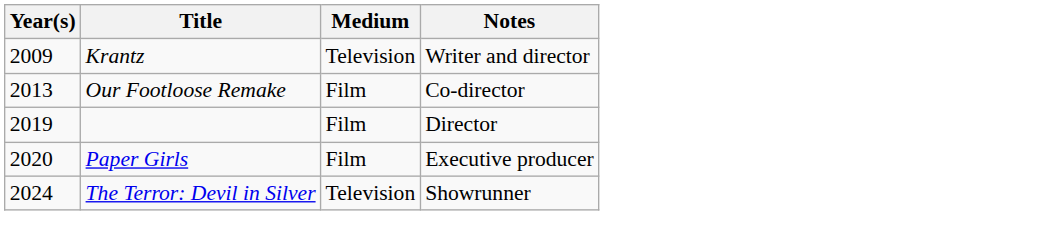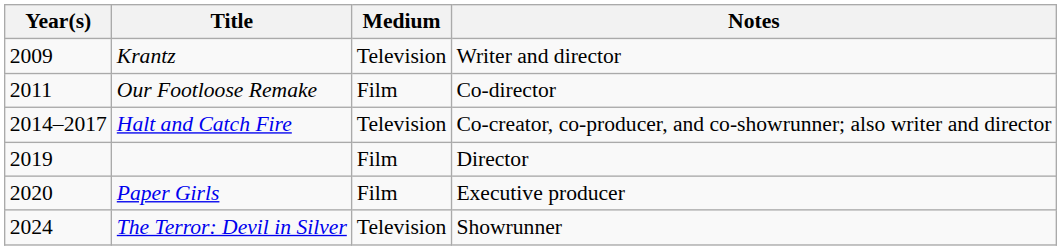Our Footloose Remake | Year(s): 2013 -> 2011
+ row: 2014–2017 | Halt and Catch Fire | Television | Co-creator, co-producer, and co-showrunner; also writer and director
